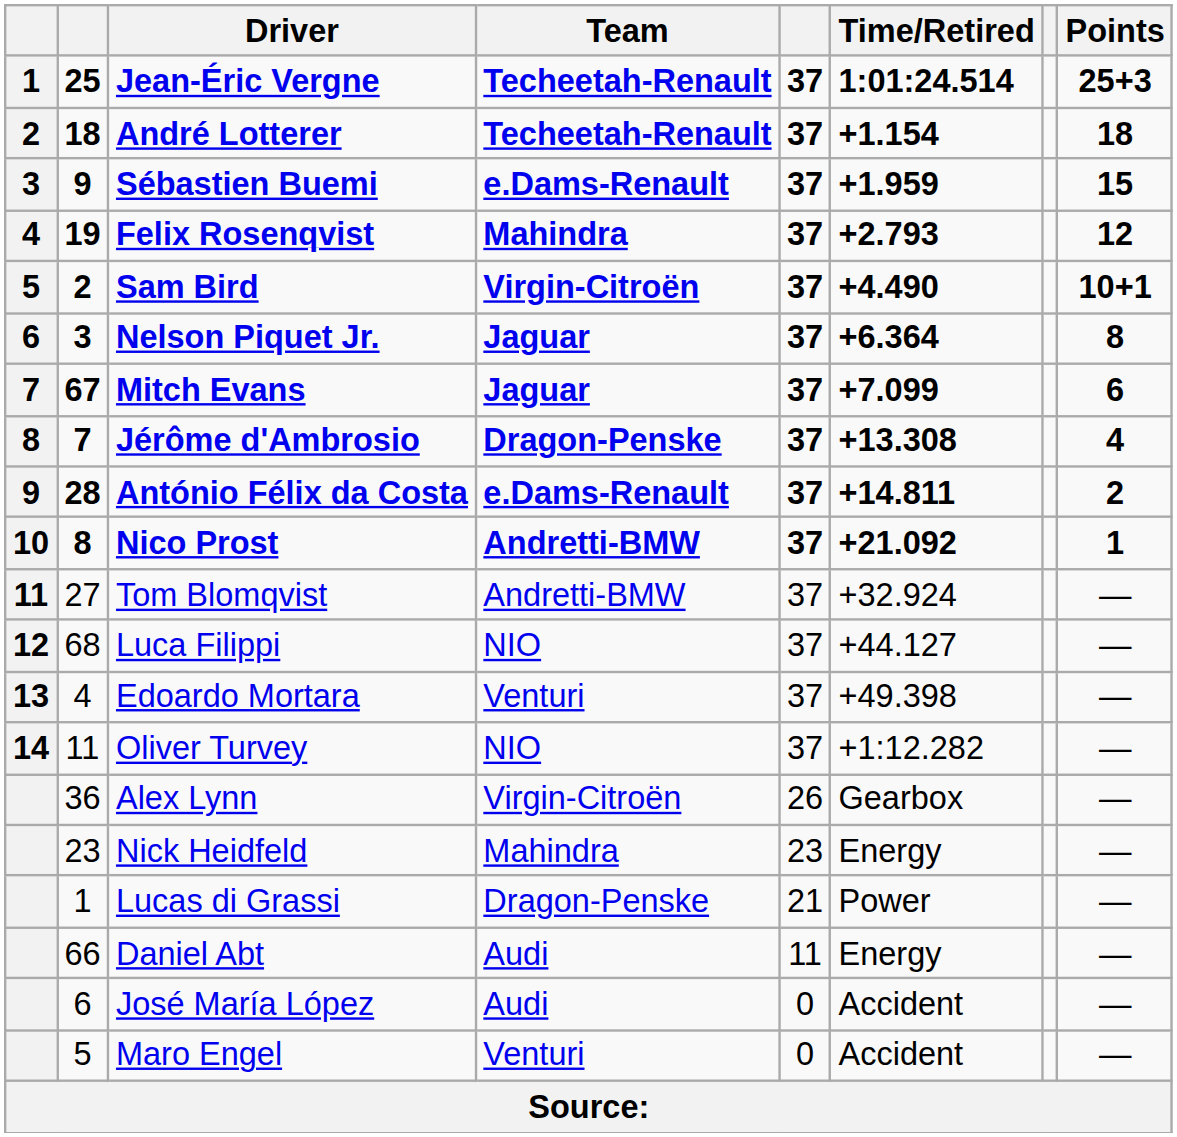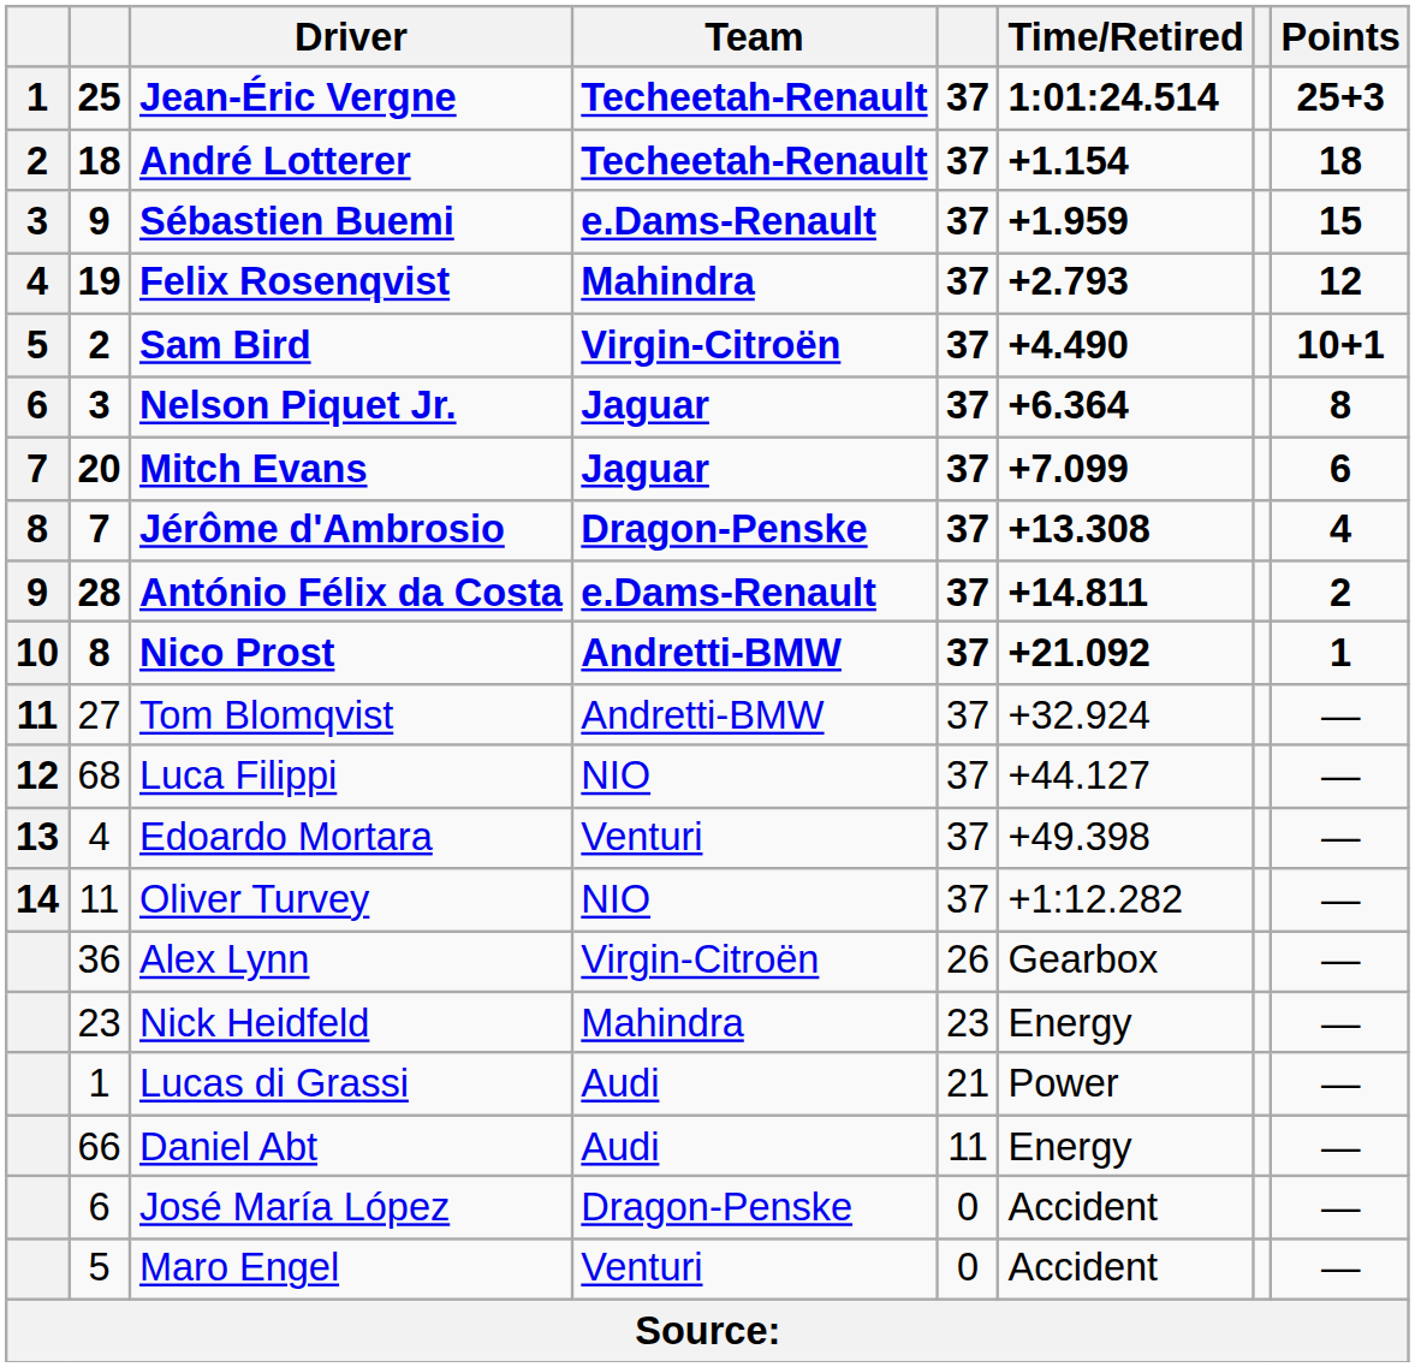Mitch Evans | column 2: 67 -> 20
Lucas di Grassi | Team: Dragon-Penske -> Audi
José María López | Team: Audi -> Dragon-Penske
